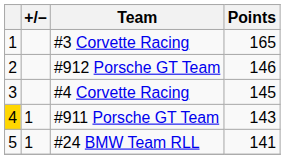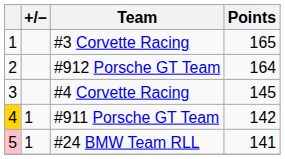#912 Porsche GT Team | Points: 146 -> 164
#911 Porsche GT Team | Points: 143 -> 142
#24 BMW Team RLL | column 1: no background -> pink background
